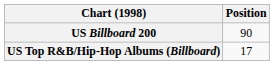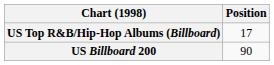rows swapped: US Billboard 200 <-> US Top R&B/Hip-Hop Albums (Billboard)
